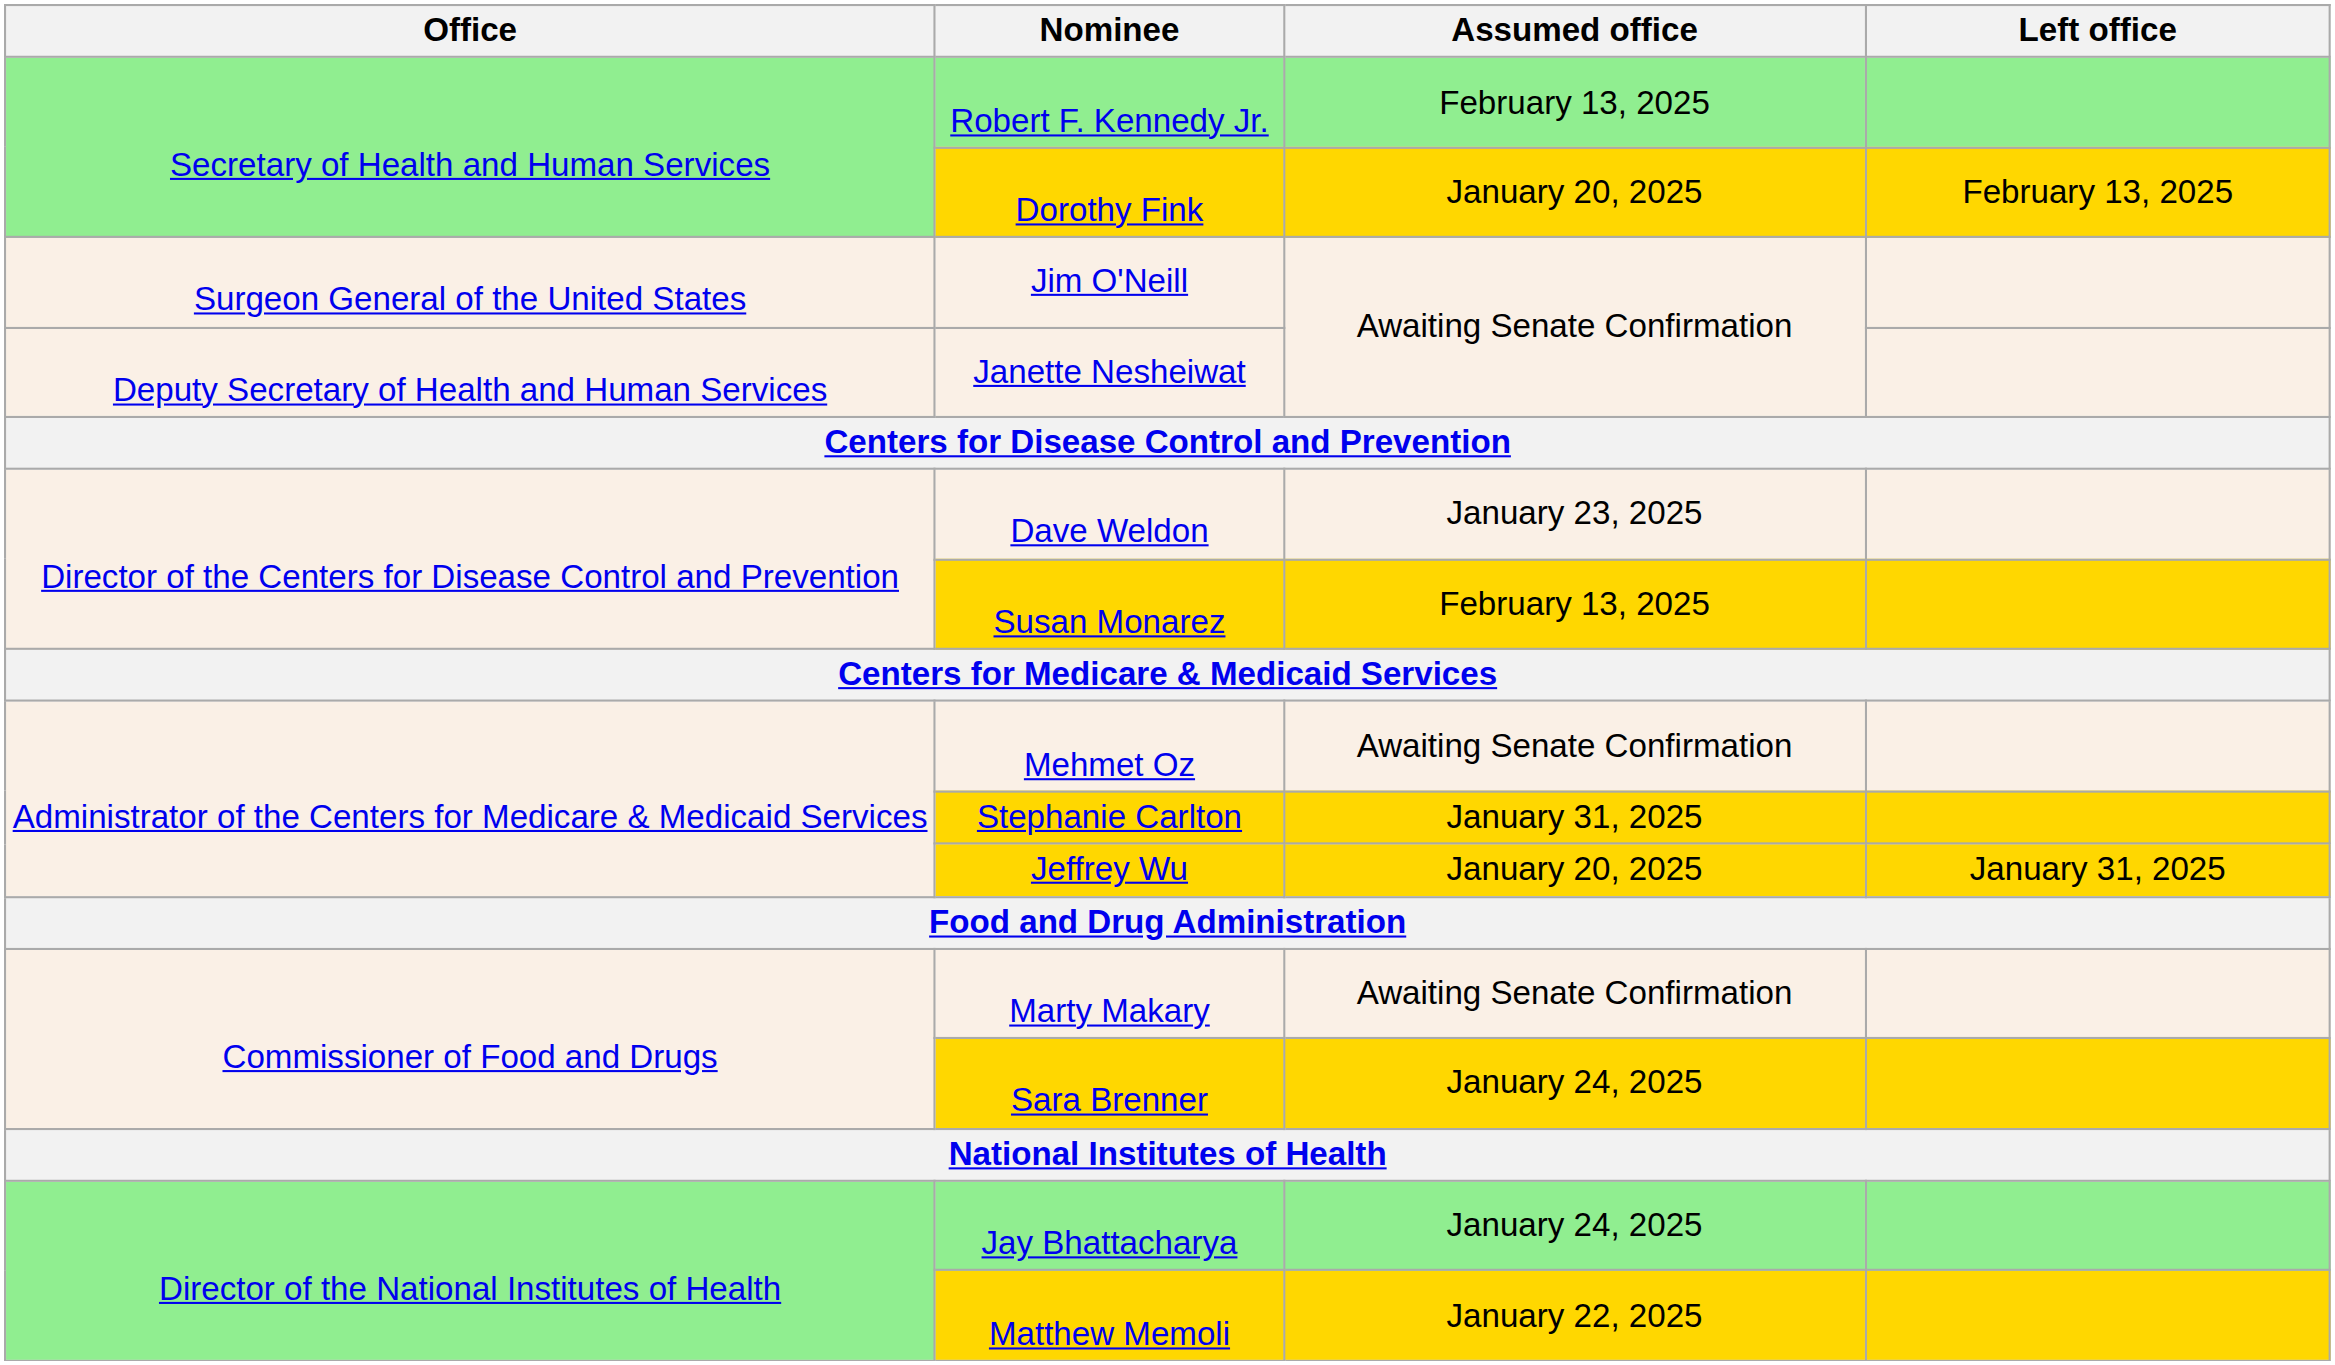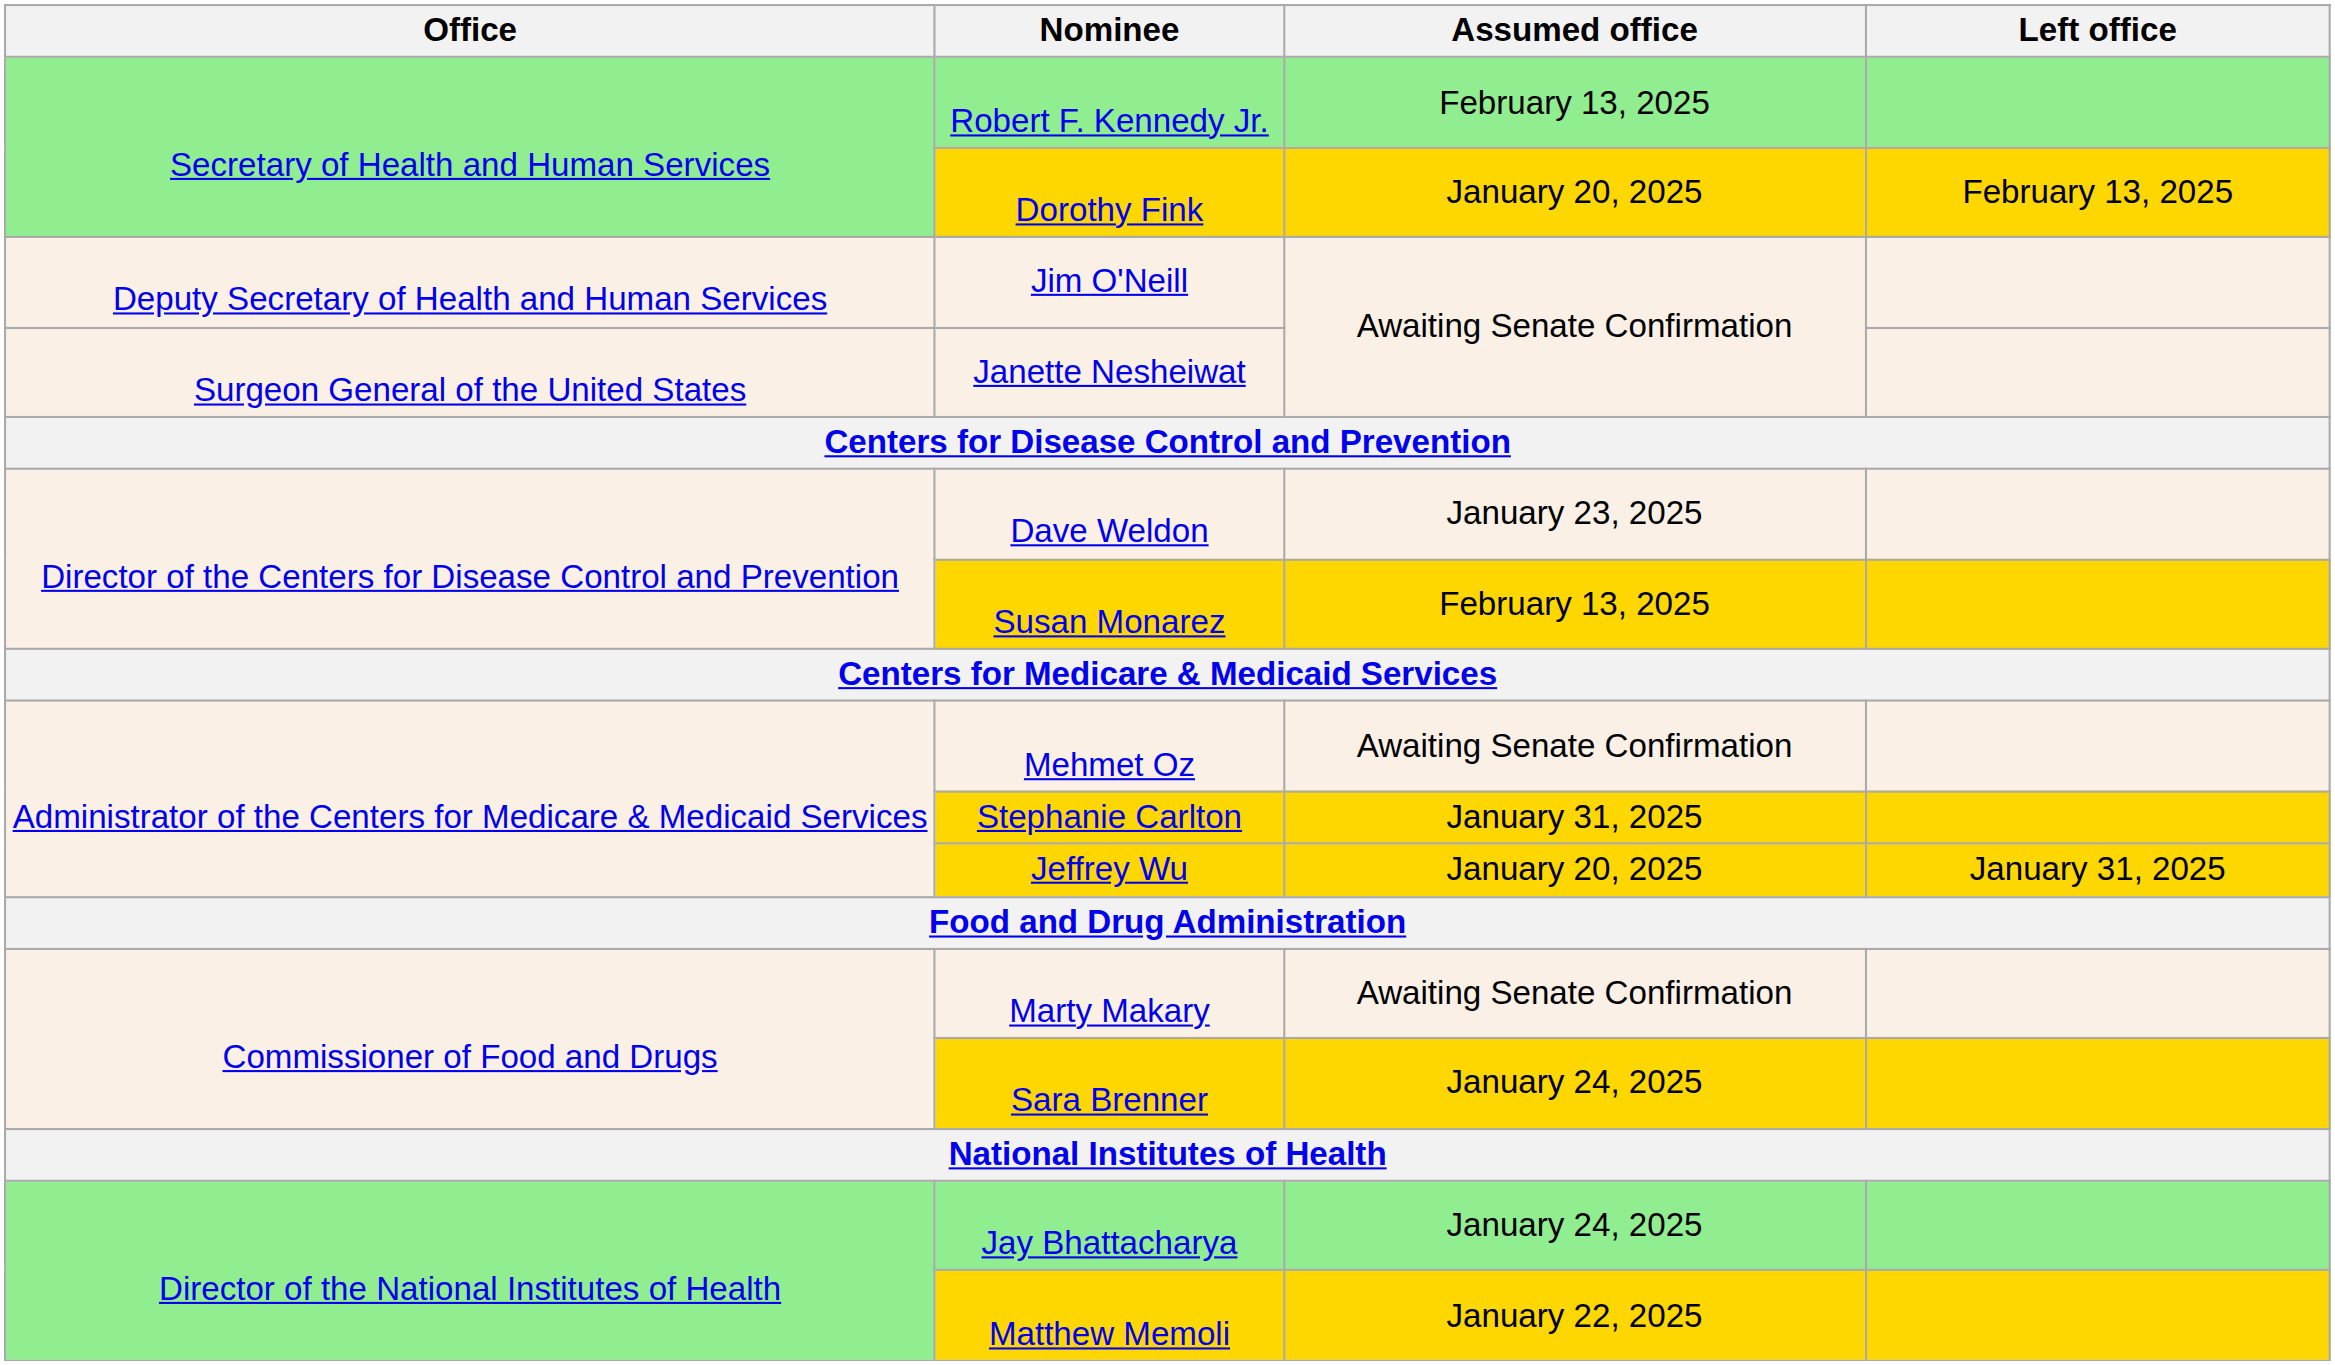Jim O'Neill | Office: Surgeon General of the United States -> Deputy Secretary of Health and Human Services
Janette Nesheiwat | Office: Deputy Secretary of Health and Human Services -> Surgeon General of the United States
